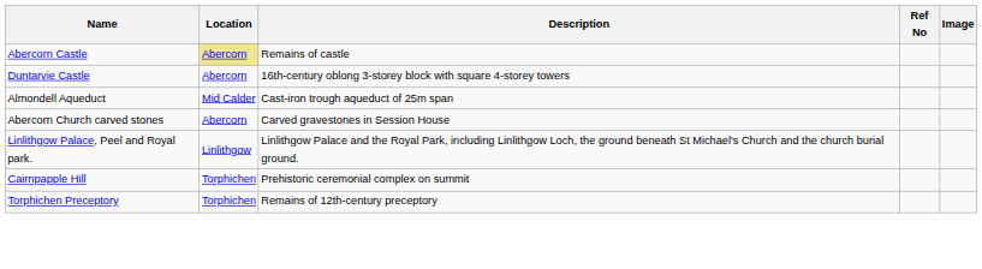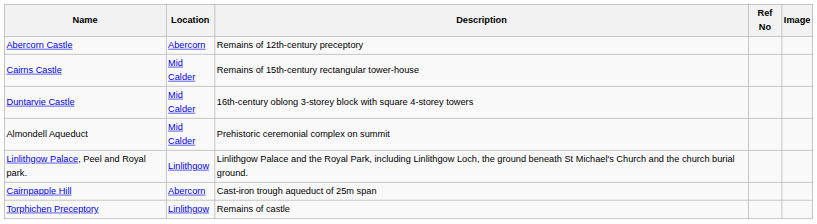Abercorn Castle | Location: khaki background -> no background
Abercorn Castle | Description: Remains of castle -> Remains of 12th-century preceptory
+ row: Cairns Castle | Mid Calder | Remains of 15th-century rectangular tower-house
Duntarvie Castle | Location: Abercorn -> Mid Calder
Almondell Aqueduct | Description: Cast-iron trough aqueduct of 25m span -> Prehistoric ceremonial complex on summit
- row: Abercorn Church carved stones | Abercorn | Carved gravestones in Session House
Cairnpapple Hill | Location: Torphichen -> Abercorn
Cairnpapple Hill | Description: Prehistoric ceremonial complex on summit -> Cast-iron trough aqueduct of 25m span
Torphichen Preceptory | Location: Torphichen -> Linlithgow
Torphichen Preceptory | Description: Remains of 12th-century preceptory -> Remains of castle
